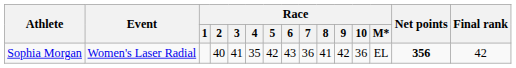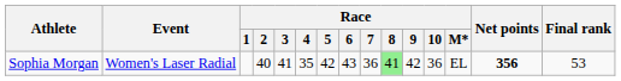Sophia Morgan | Race / 8: no background -> lightgreen background
Sophia Morgan | Final rank: 42 -> 53
